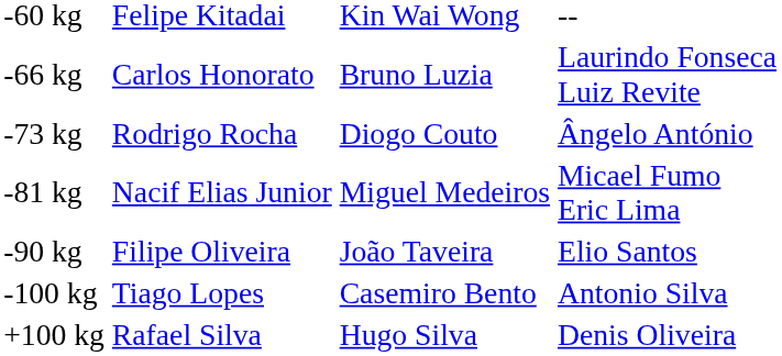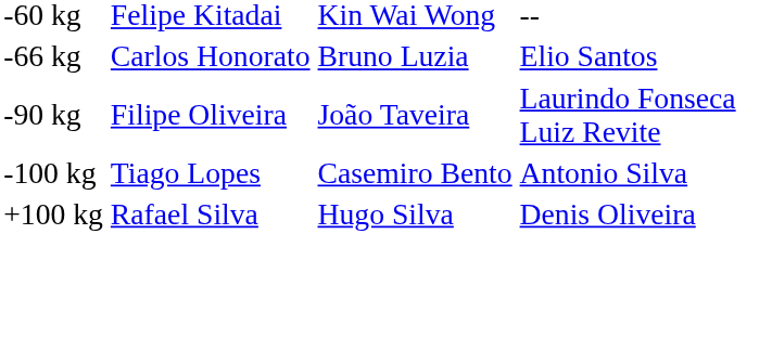-66 kg | column 4: Laurindo Fonseca Luiz Revite -> Elio Santos
- row: -73 kg | Rodrigo Rocha | Diogo Couto | Ângelo António
- row: -81 kg | Nacif Elias Junior | Miguel Medeiros | Micael Fumo Eric Lima
-90 kg | column 4: Elio Santos -> Laurindo Fonseca Luiz Revite
